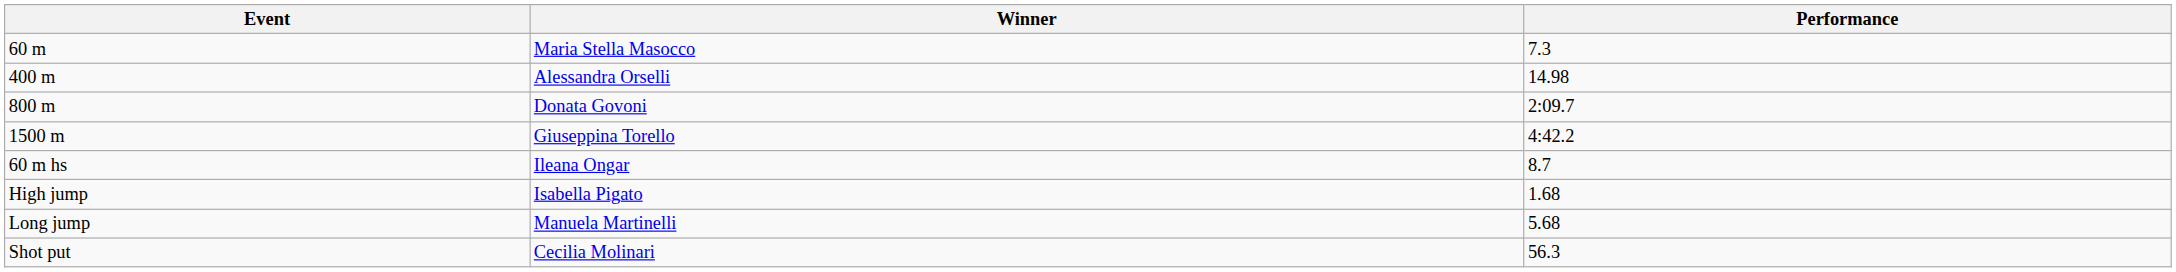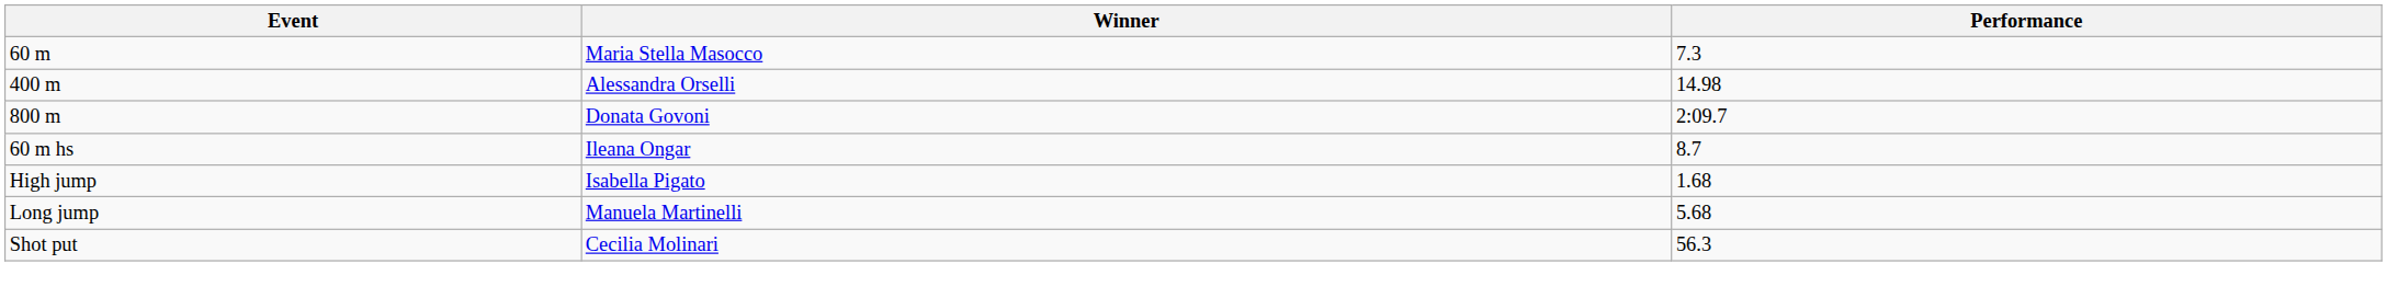- row: 1500 m | Giuseppina Torello | 4:42.2
